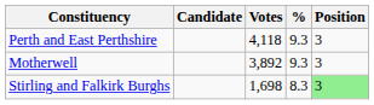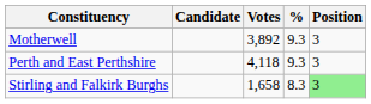rows swapped: Motherwell <-> Perth and East Perthshire
Stirling and Falkirk Burghs | Votes: 1,698 -> 1,658
